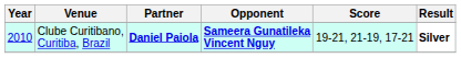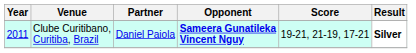Clube Curitibano, Curitiba, Brazil | Year: 2010 -> 2011
Clube Curitibano, Curitiba, Brazil | Partner: bold -> normal
